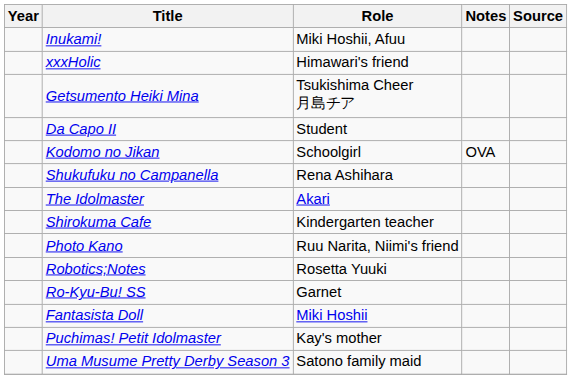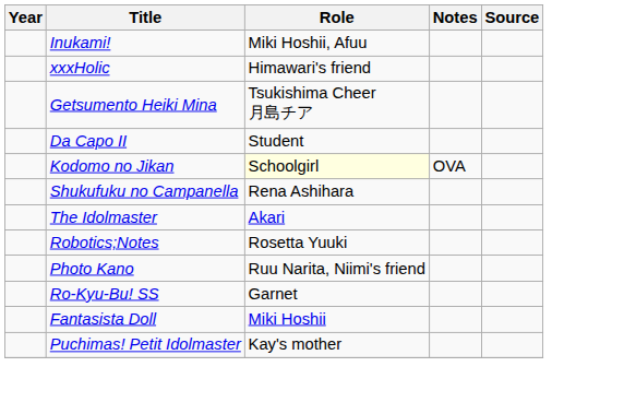Kodomo no Jikan | Role: no background -> lightyellow background
- row: Shirokuma Cafe | Kindergarten teacher
rows swapped: Robotics;Notes <-> Photo Kano
- row: Uma Musume Pretty Derby Season 3 | Satono family maid
